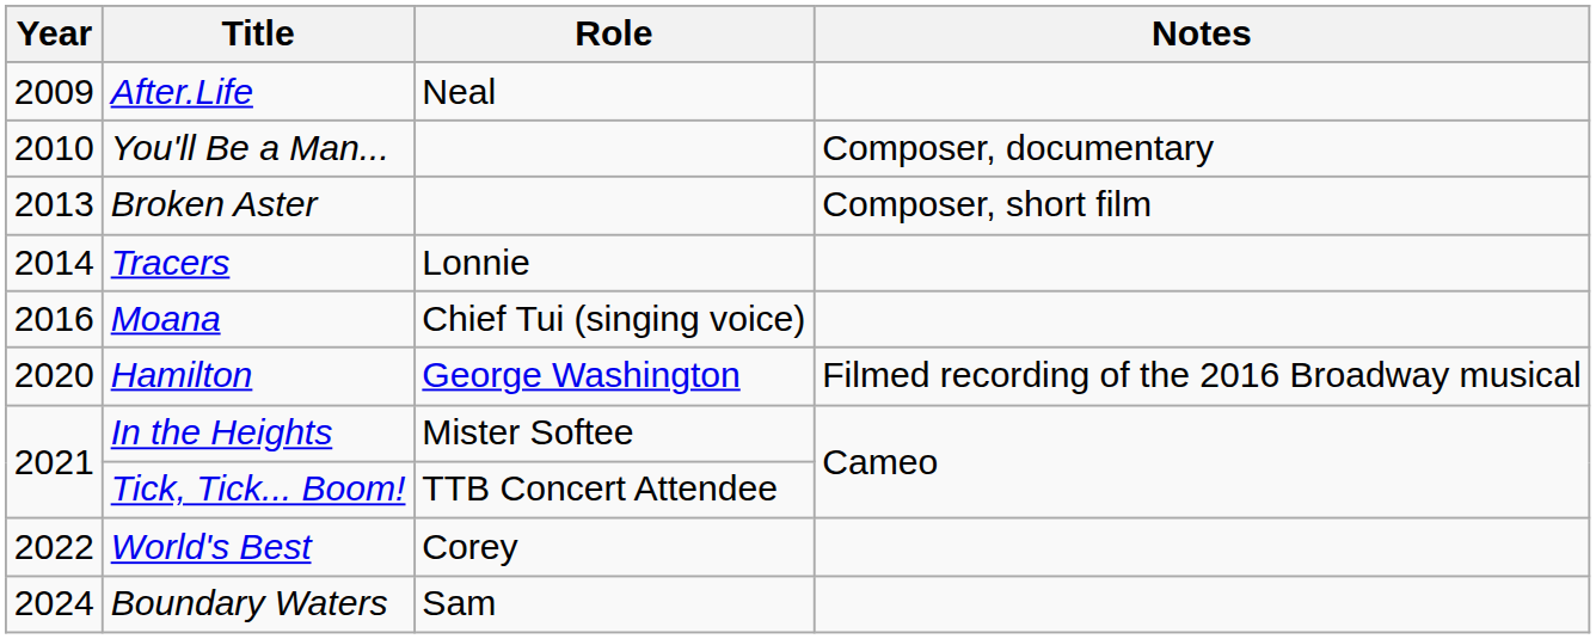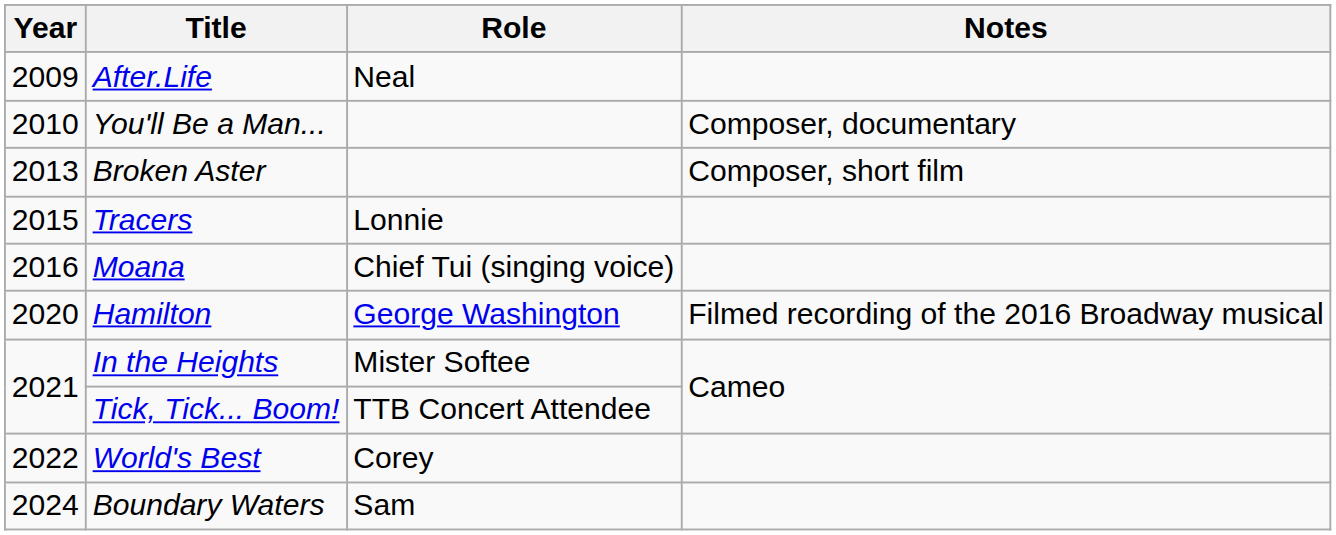Tracers | Year: 2014 -> 2015
